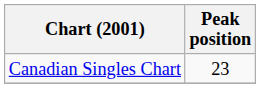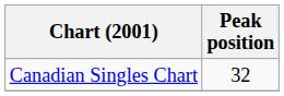Canadian Singles Chart | Peak position: 23 -> 32
